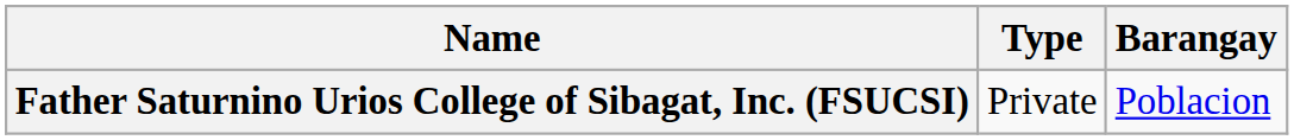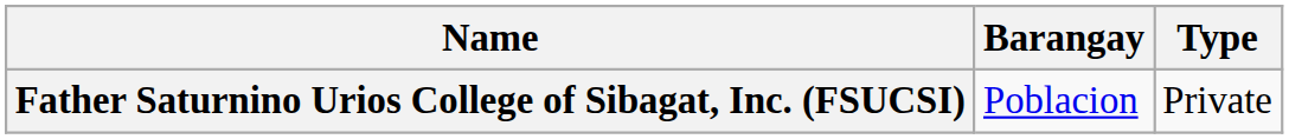columns swapped: Type <-> Barangay
